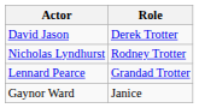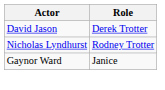- row: Lennard Pearce | Grandad Trotter
